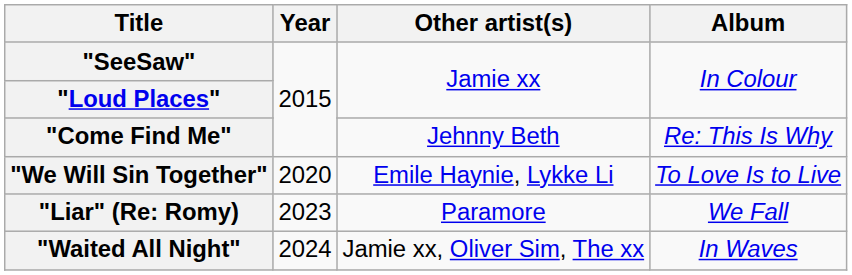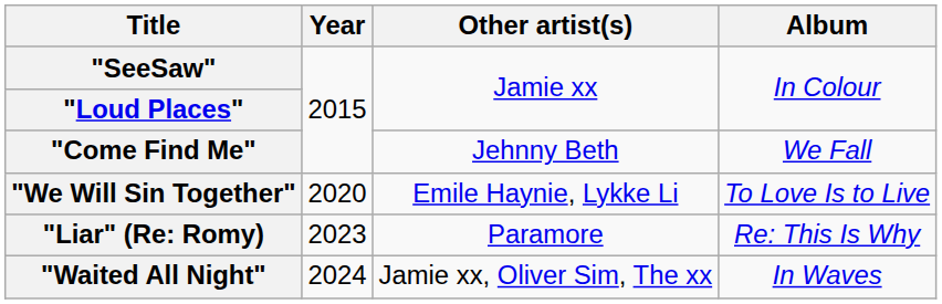"Come Find Me" | Album: Re: This Is Why -> We Fall
"Liar" (Re: Romy) | Album: We Fall -> Re: This Is Why
